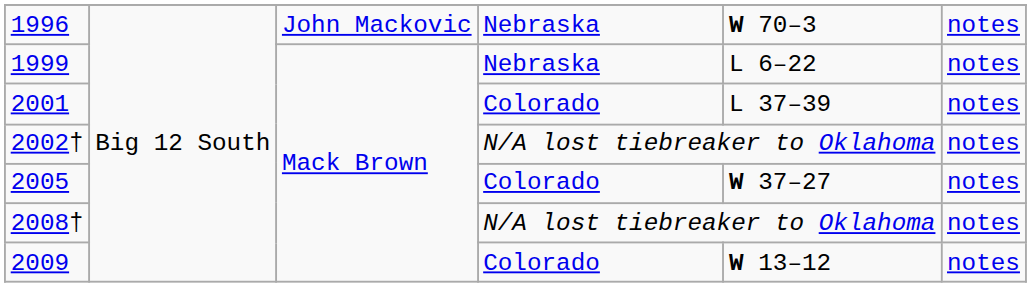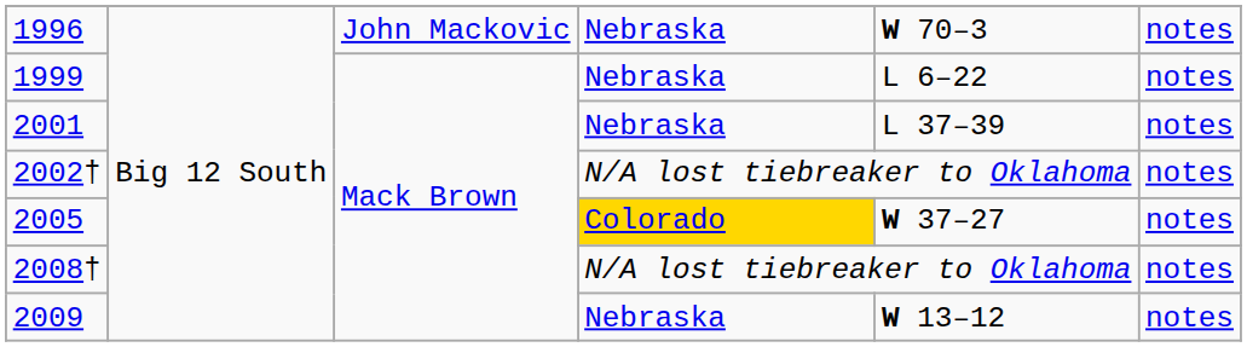2001 | column 4: Colorado -> Nebraska
2005 | column 4: no background -> gold background
2009 | column 4: Colorado -> Nebraska
